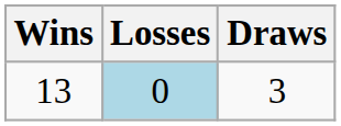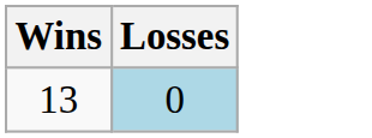- column: Draws | 3
